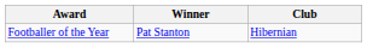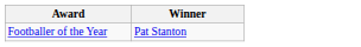- column: Club | Hibernian
